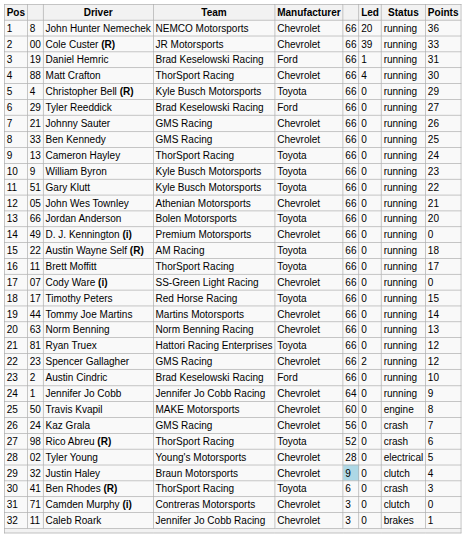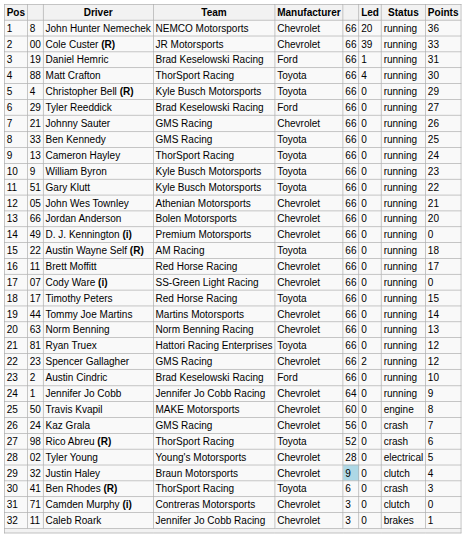Matt Crafton | Manufacturer: Chevrolet -> Toyota
Ben Kennedy | Manufacturer: Chevrolet -> Toyota
Jordan Anderson | Manufacturer: Toyota -> Chevrolet
Brett Moffitt | Team: ThorSport Racing -> Red Horse Racing
Brett Moffitt | Manufacturer: Toyota -> Chevrolet
